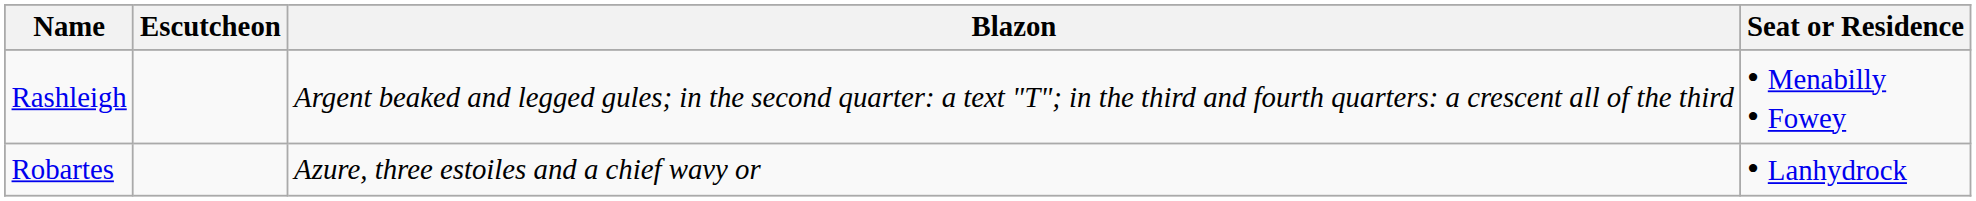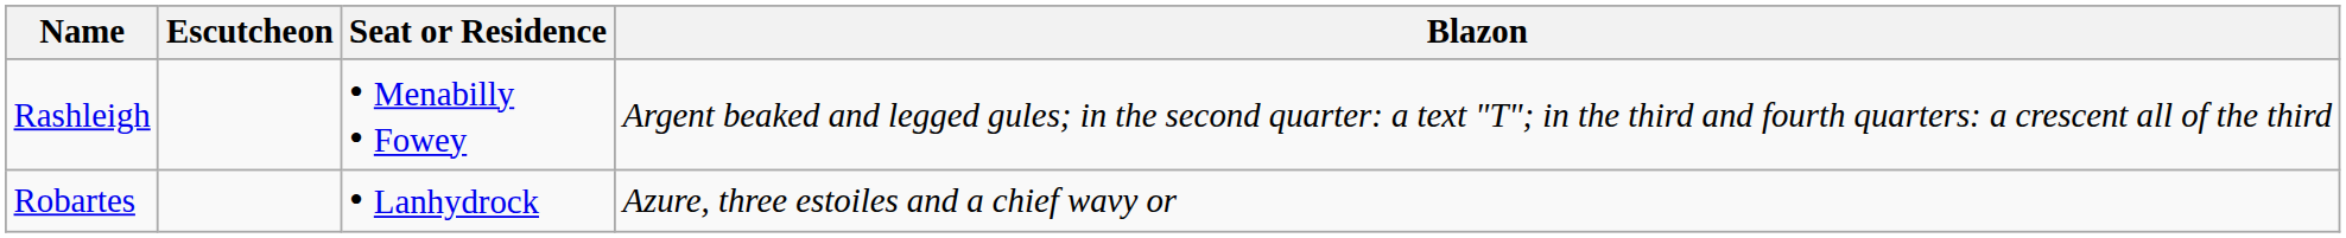columns swapped: Blazon <-> Seat or Residence
